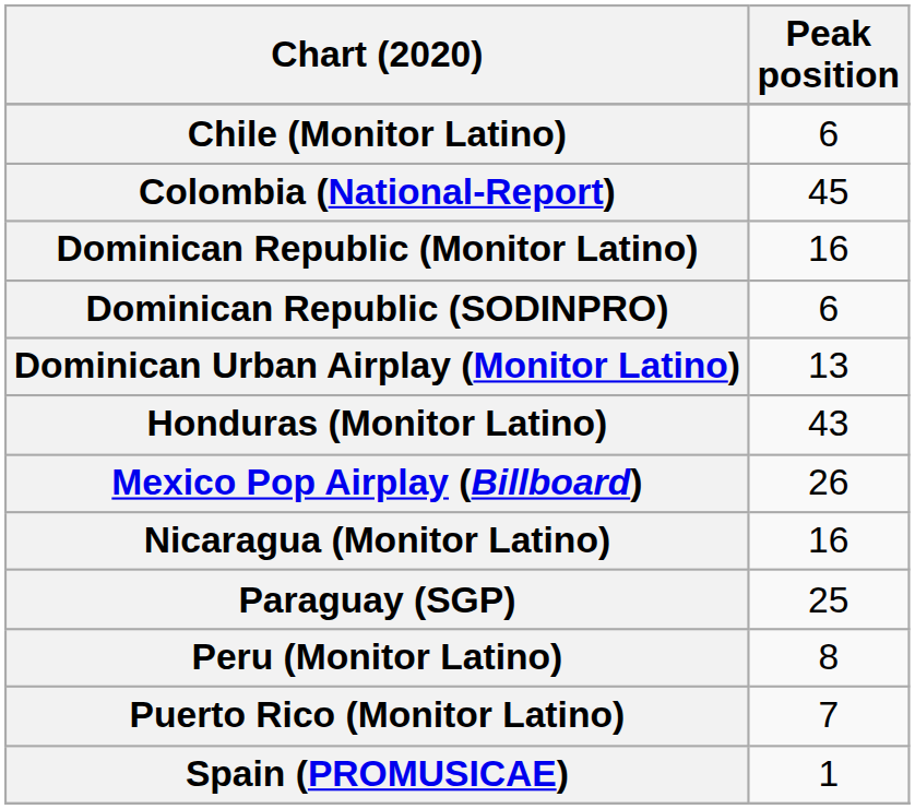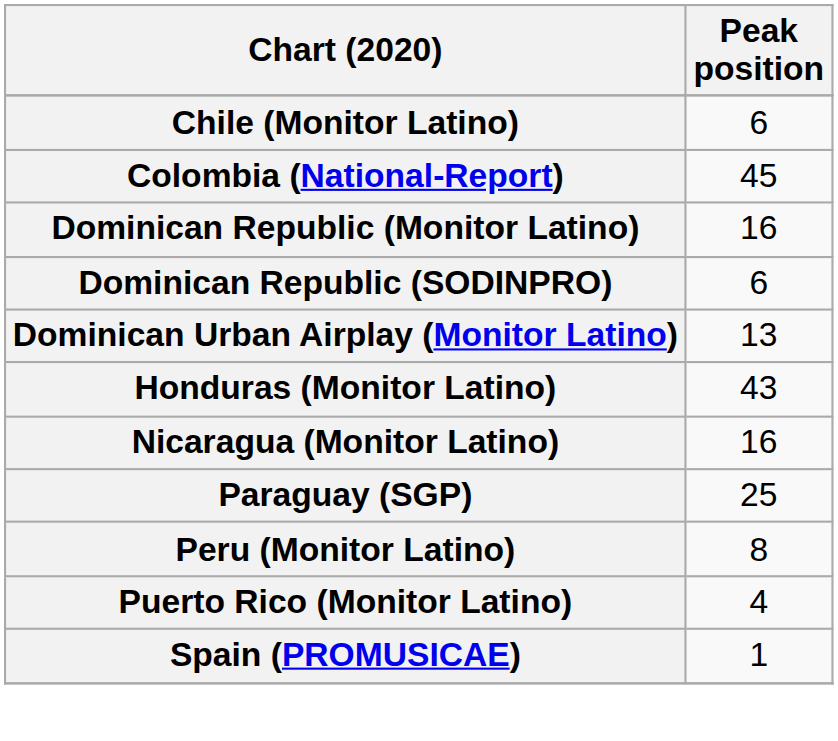- row: Mexico Pop Airplay (Billboard) | 26
Puerto Rico (Monitor Latino) | Peak position: 7 -> 4
